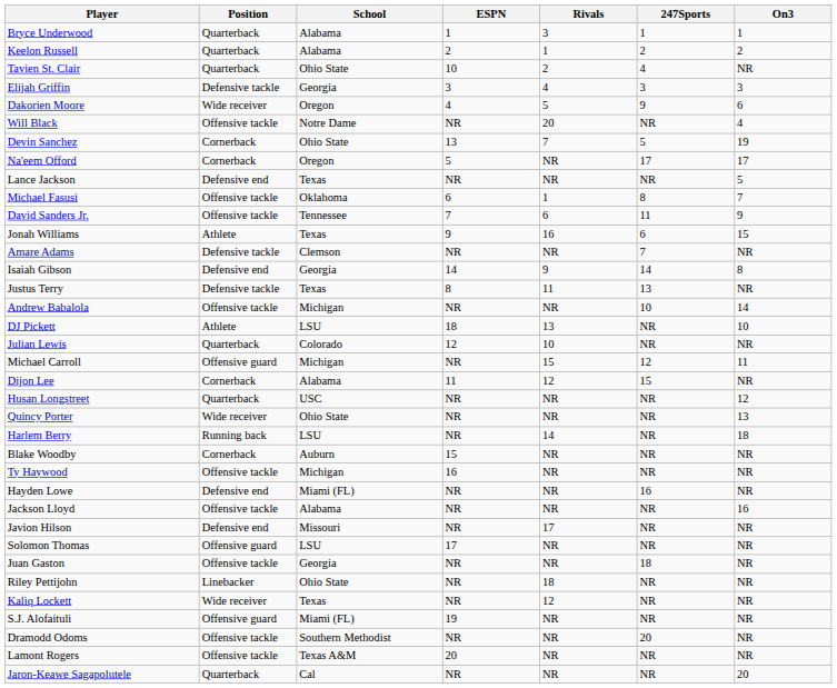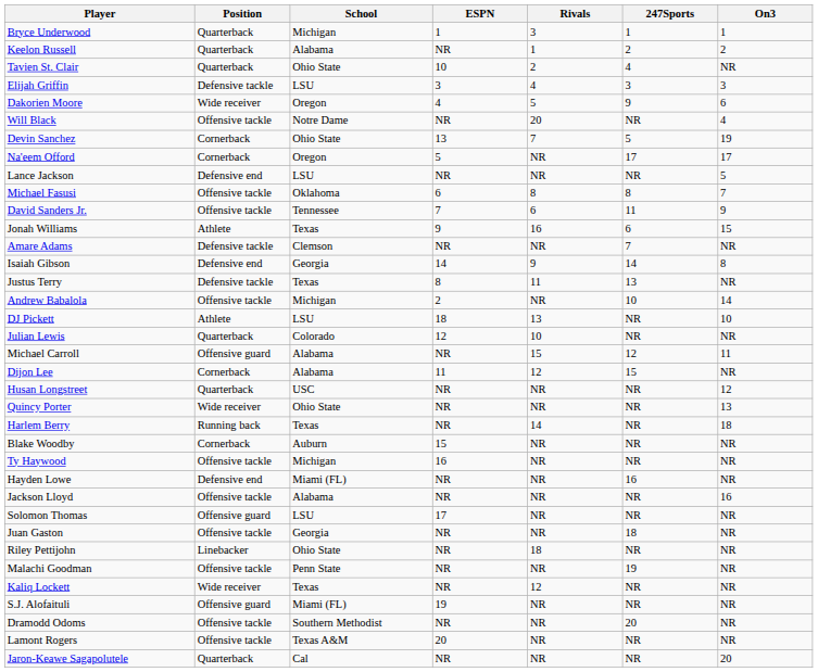Bryce Underwood | School: Alabama -> Michigan
Keelon Russell | ESPN: 2 -> NR
Elijah Griffin | School: Georgia -> LSU
Lance Jackson | School: Texas -> LSU
Michael Fasusi | Rivals: 1 -> 8
Andrew Babalola | ESPN: NR -> 2
Michael Carroll | School: Michigan -> Alabama
Harlem Berry | School: LSU -> Texas
- row: Javion Hilson | Defensive end | Missouri | NR | 17 | NR | NR
+ row: Malachi Goodman | Offensive tackle | Penn State | NR | NR | 19 | NR
